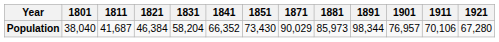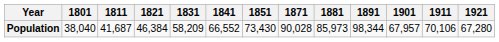Population | 1831: 58,204 -> 58,209
Population | 1841: 66,352 -> 66,552
Population | 1871: 90,029 -> 90,028
Population | 1901: 76,957 -> 67,957
